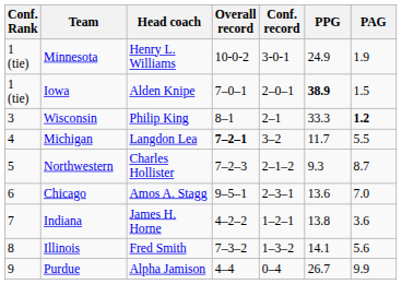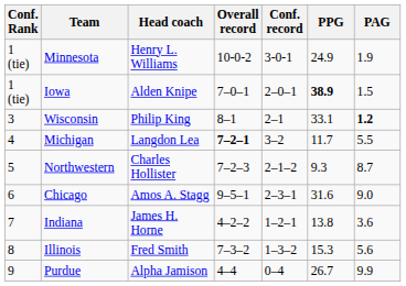Wisconsin | PPG: 33.3 -> 33.1
Chicago | PPG: 13.6 -> 31.6
Chicago | PAG: 7.0 -> 9.0
Illinois | PPG: 14.1 -> 15.3
